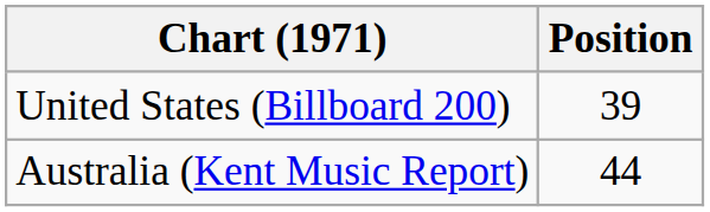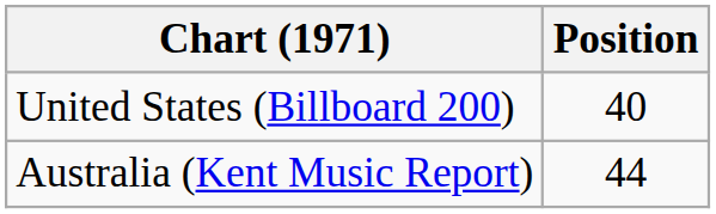United States (Billboard 200) | Position: 39 -> 40
